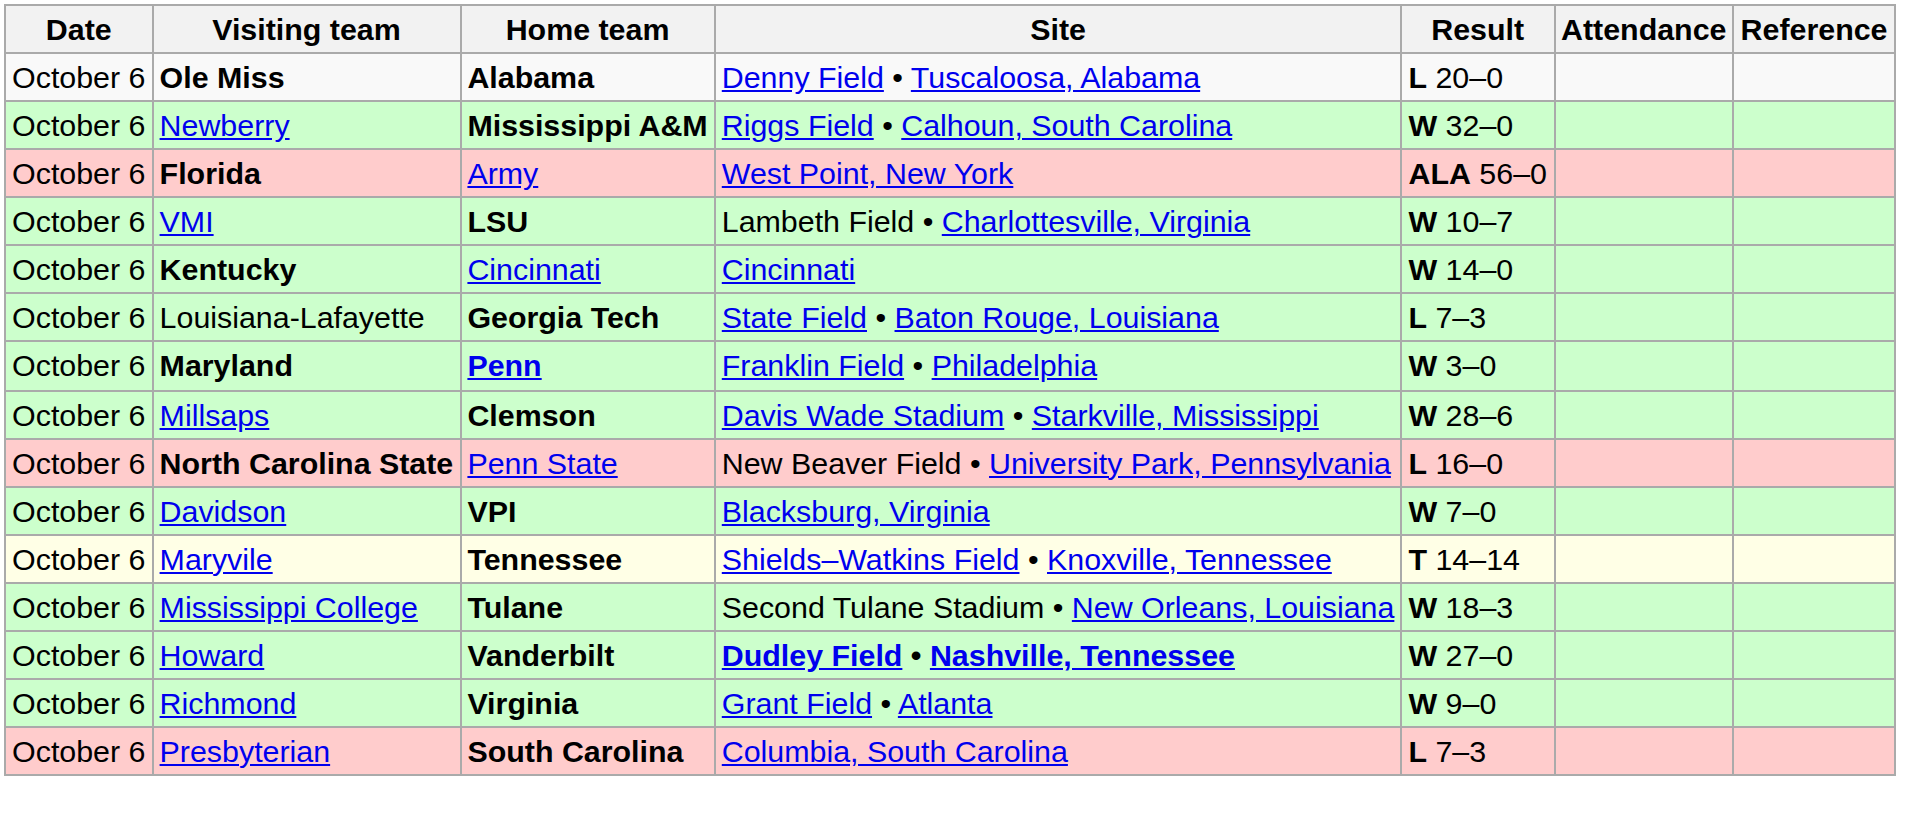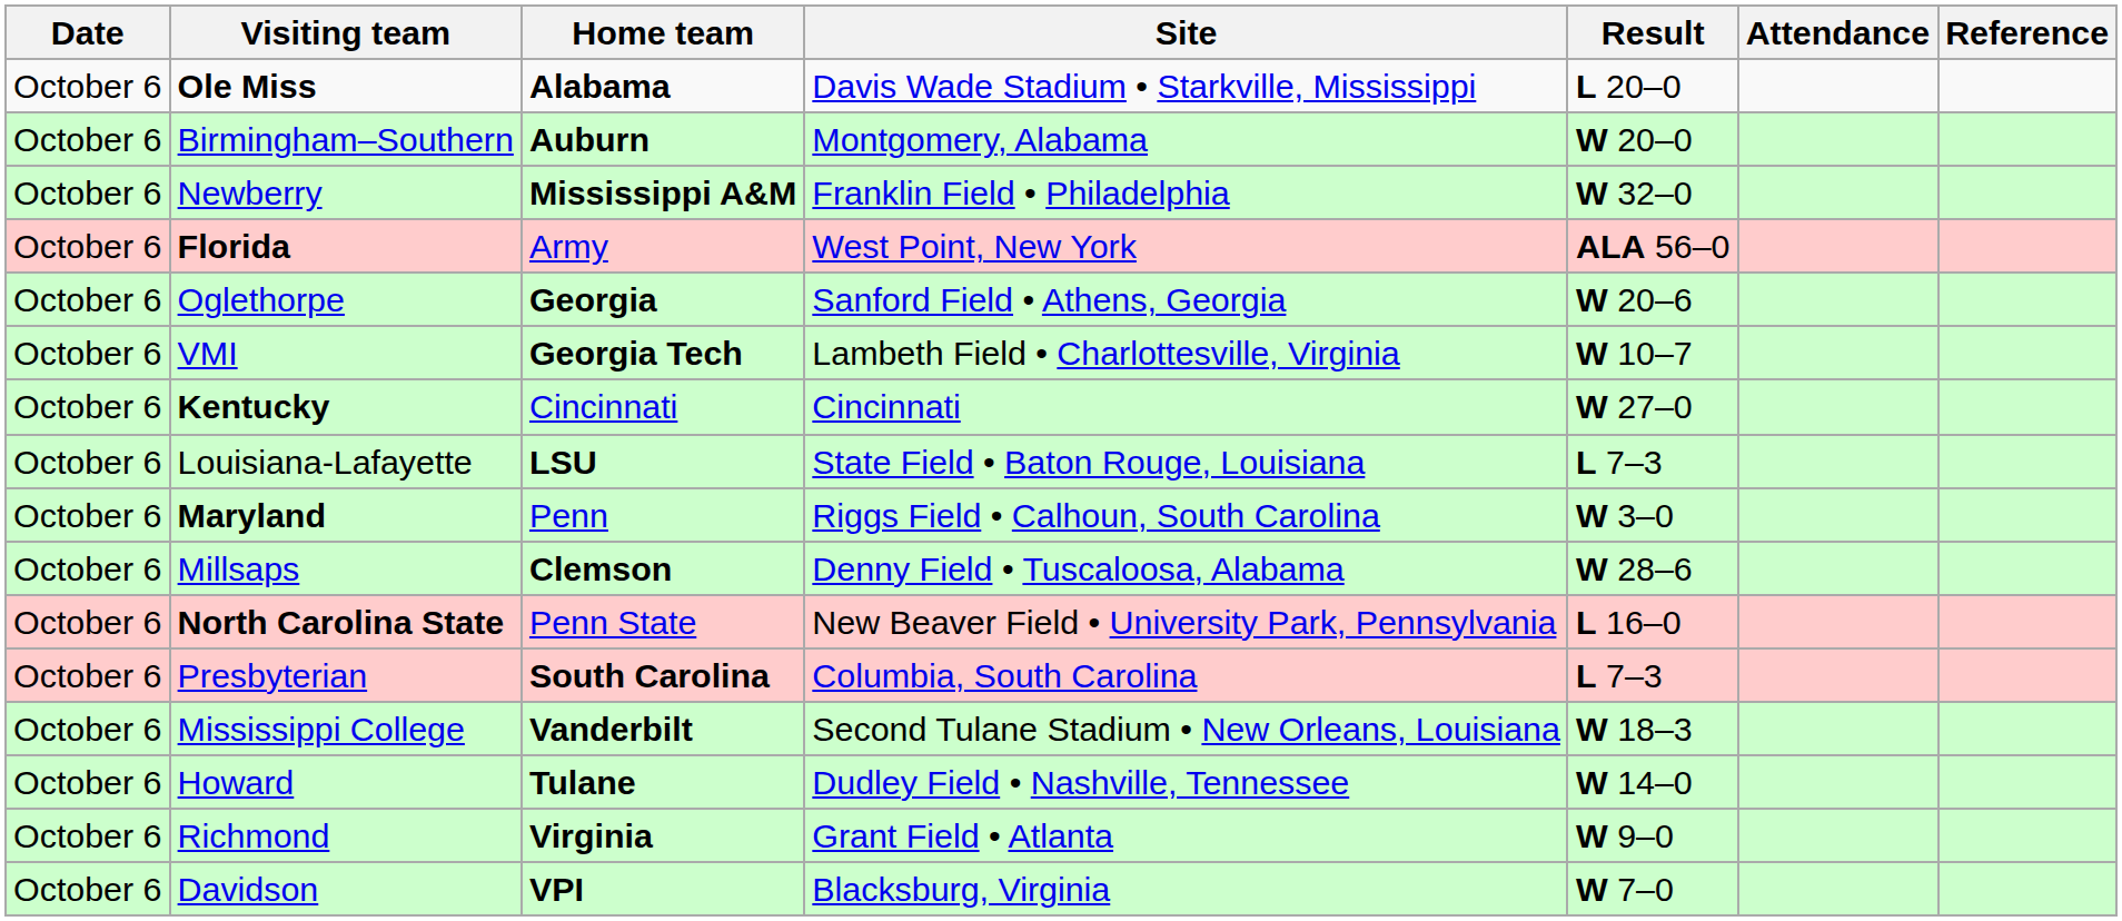Ole Miss | Site: Denny Field • Tuscaloosa, Alabama -> Davis Wade Stadium • Starkville, Mississippi
+ row: October 6 | Birmingham–Southern | Auburn | Montgomery, Alabama | W 20–0
Newberry | Site: Riggs Field • Calhoun, South Carolina -> Franklin Field • Philadelphia
+ row: October 6 | Oglethorpe | Georgia | Sanford Field • Athens, Georgia | W 20–6
VMI | Home team: LSU -> Georgia Tech
Kentucky | Result: W 14–0 -> W 27–0
Louisiana-Lafayette | Home team: Georgia Tech -> LSU
Maryland | Home team: bold -> normal
Maryland | Site: Franklin Field • Philadelphia -> Riggs Field • Calhoun, South Carolina
Millsaps | Site: Davis Wade Stadium • Starkville, Mississippi -> Denny Field • Tuscaloosa, Alabama
rows swapped: Presbyterian <-> Davidson
- row: October 6 | Maryvile | Tennessee | Shields–Watkins Field • Knoxville, Tennessee | T 14–14
Mississippi College | Home team: Tulane -> Vanderbilt
Howard | Home team: Vanderbilt -> Tulane
Howard | Site: bold -> normal
Howard | Result: W 27–0 -> W 14–0
